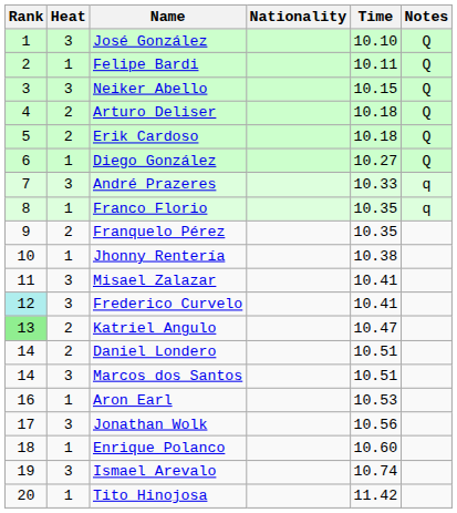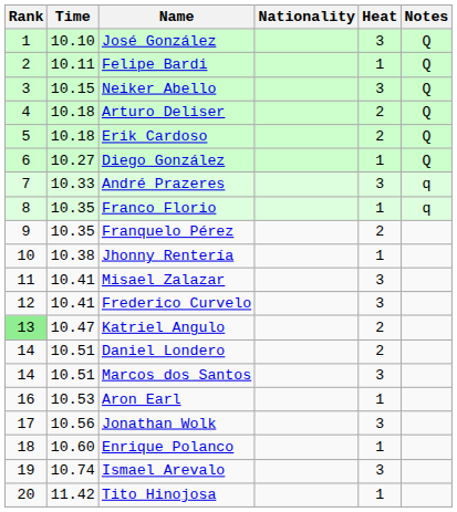columns swapped: Heat <-> Time
Frederico Curvelo | Rank: paleturquoise background -> no background
